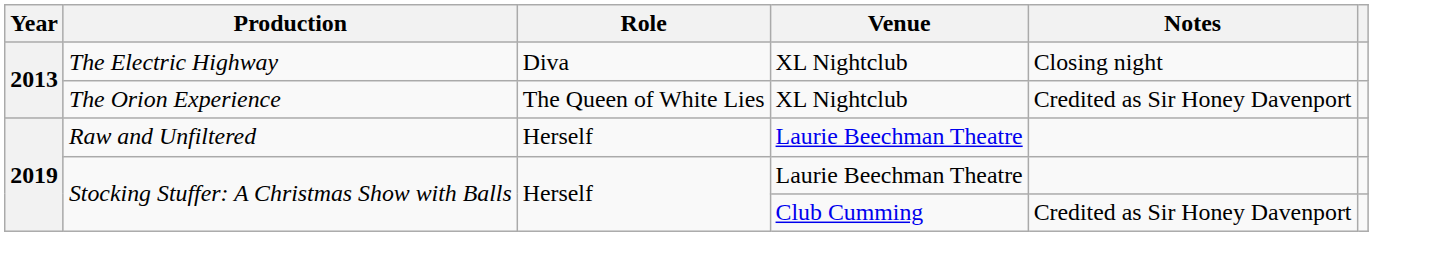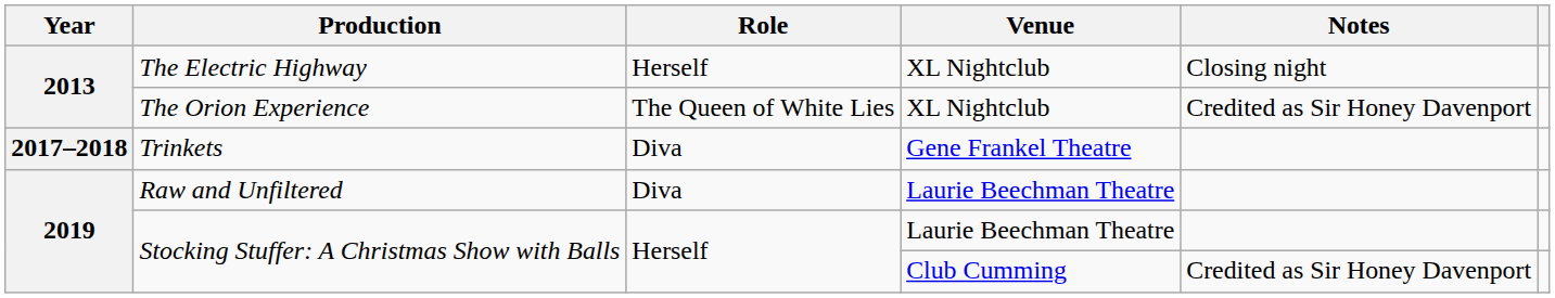The Electric Highway | Role: Diva -> Herself
+ row: 2017–2018 | Trinkets | Diva | Gene Frankel Theatre
Raw and Unfiltered | Role: Herself -> Diva
